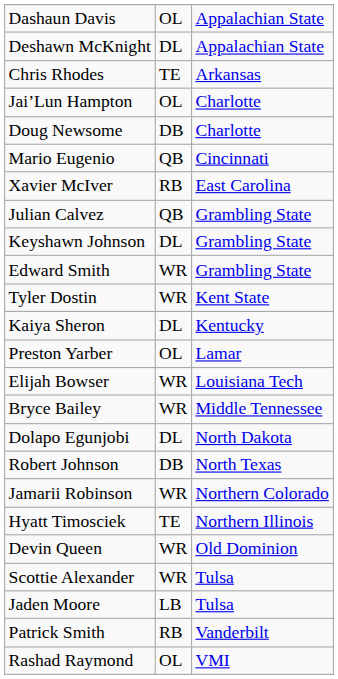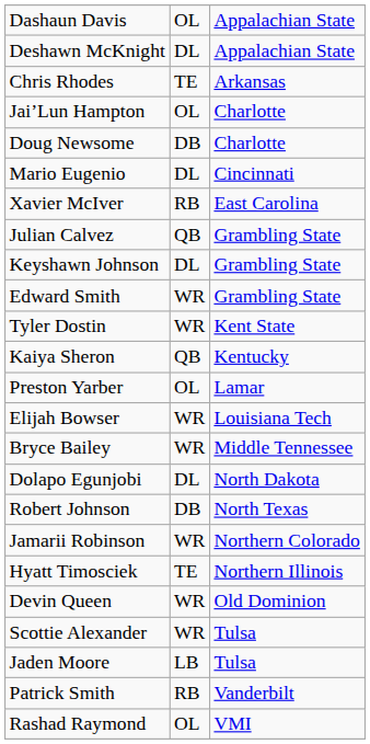Mario Eugenio | column 2: QB -> DL
Kaiya Sheron | column 2: DL -> QB
